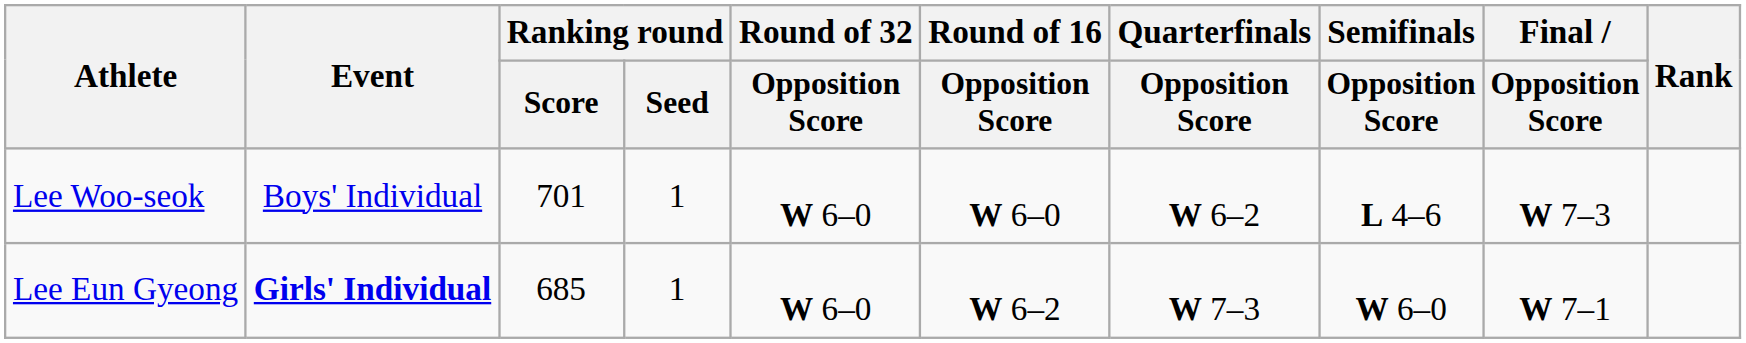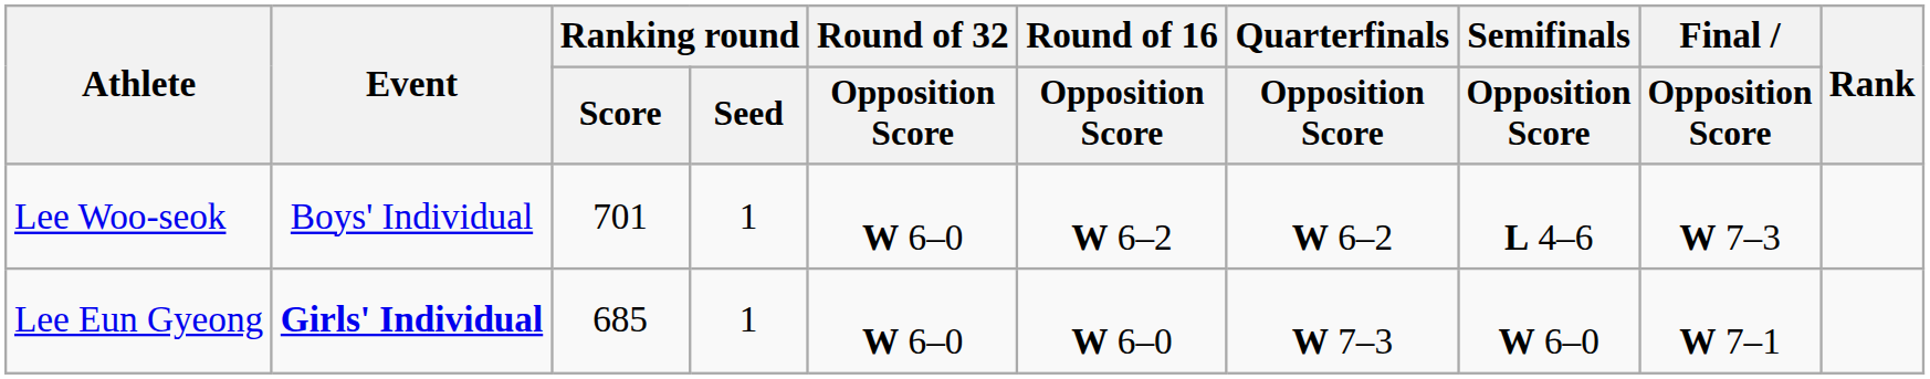Lee Woo-seok | Round of 16 / Opposition Score: W 6–0 -> W 6–2
Lee Eun Gyeong | Round of 16 / Opposition Score: W 6–2 -> W 6–0
